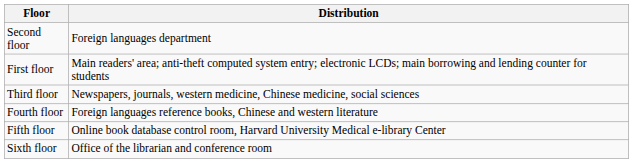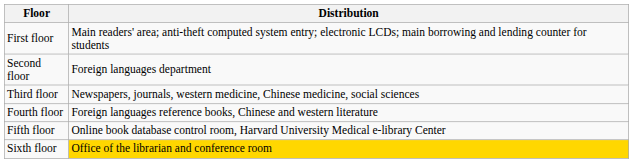rows swapped: First floor <-> Second floor
Sixth floor | Distribution: no background -> gold background
